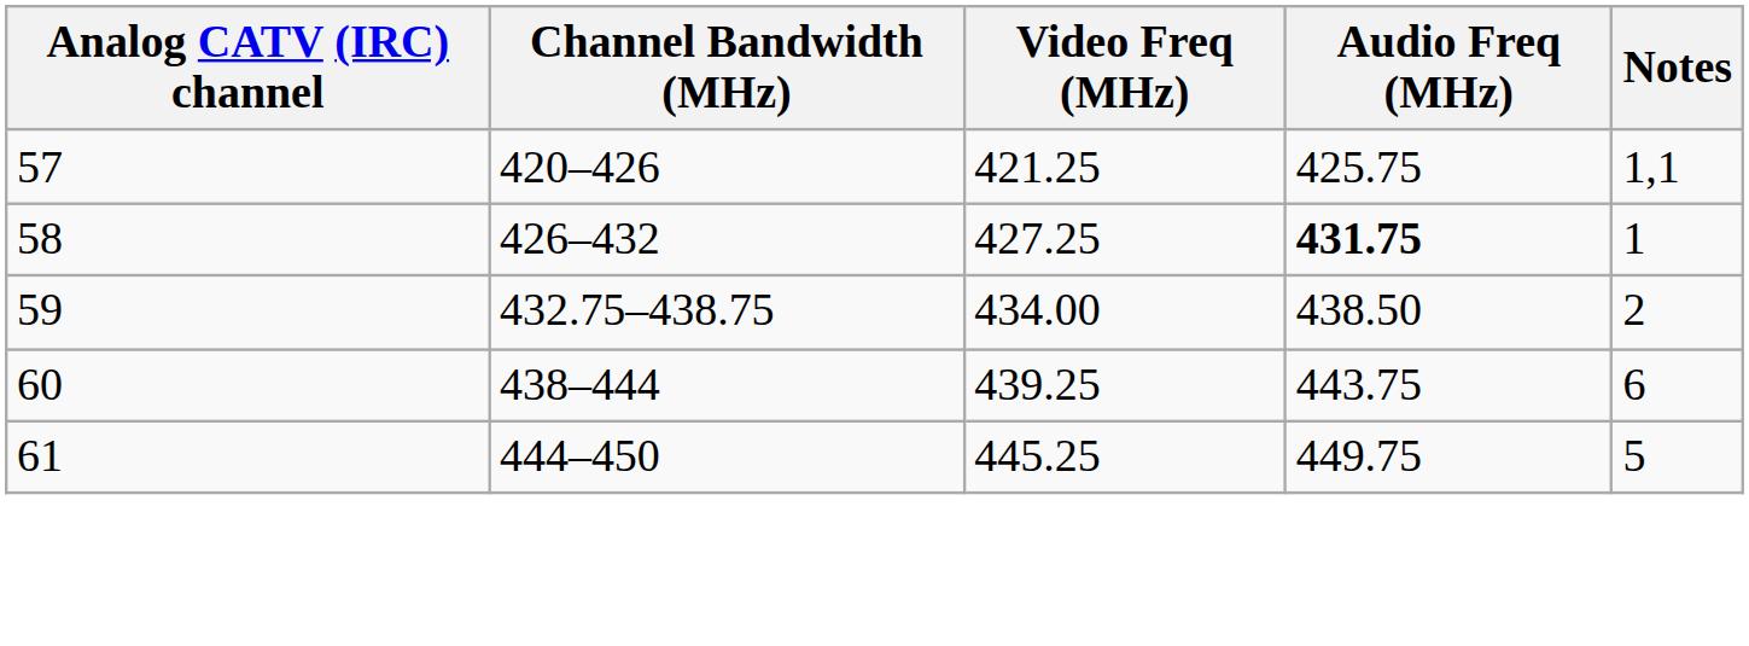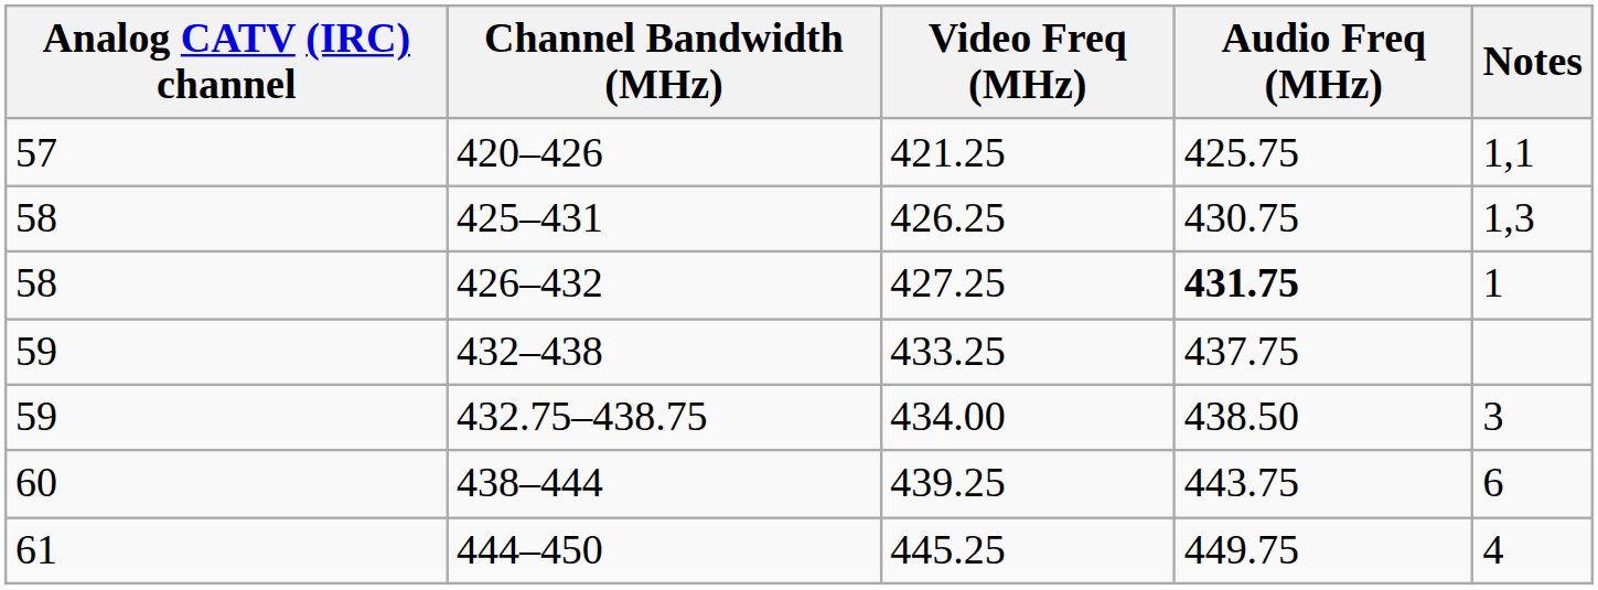+ row: 58 | 425–431 | 426.25 | 430.75 | 1,3
+ row: 59 | 432–438 | 433.25 | 437.75
432.75–438.75 | Notes: 2 -> 3
444–450 | Notes: 5 -> 4
